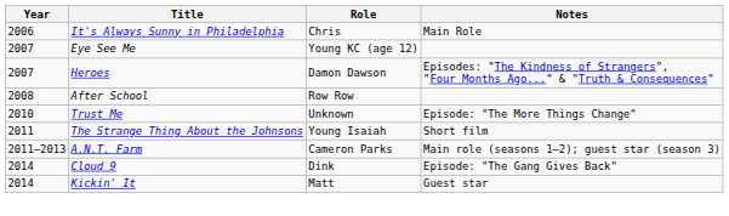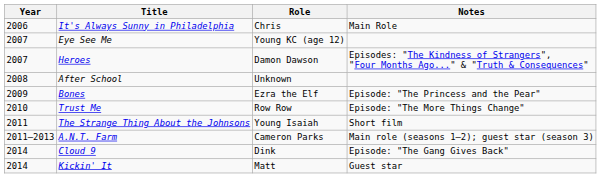After School | Role: Row Row -> Unknown
+ row: 2009 | Bones | Ezra the Elf | Episode: "The Princess and the Pear"
Trust Me | Role: Unknown -> Row Row
